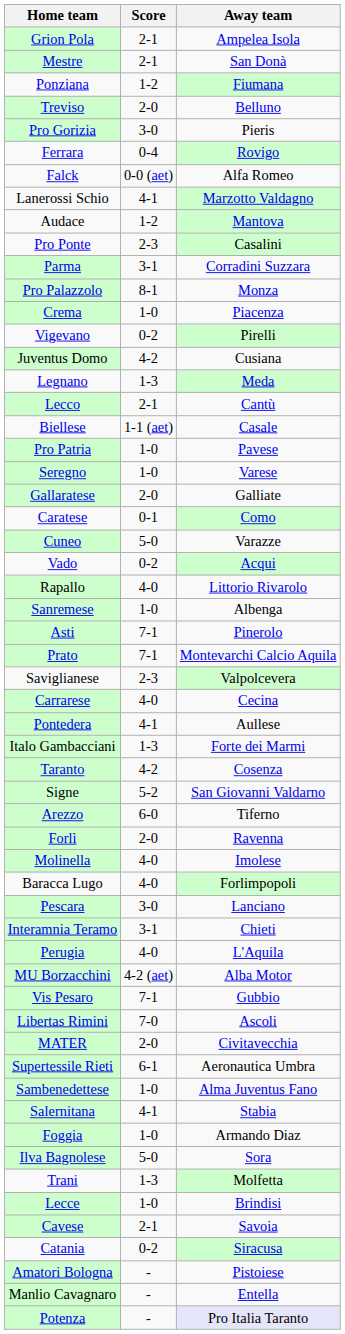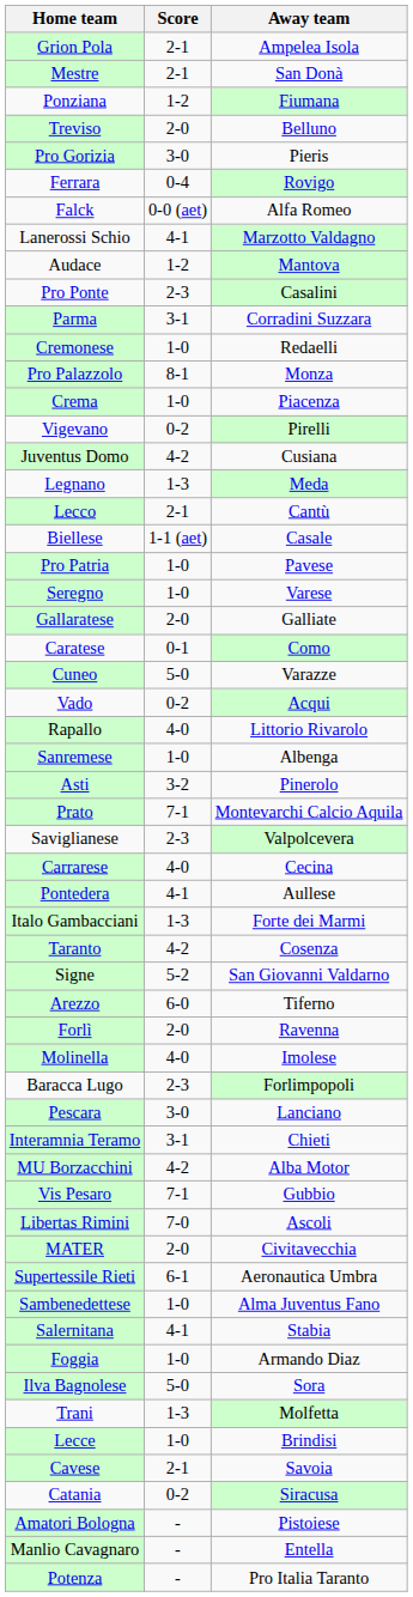+ row: Cremonese | 1-0 | Redaelli
Asti | Score: 7-1 -> 3-2
Baracca Lugo | Score: 4-0 -> 2-3
- row: Perugia | 4-0 | L'Aquila
MU Borzacchini | Score: 4-2 (aet) -> 4-2
Potenza | Away team: lavender background -> no background
